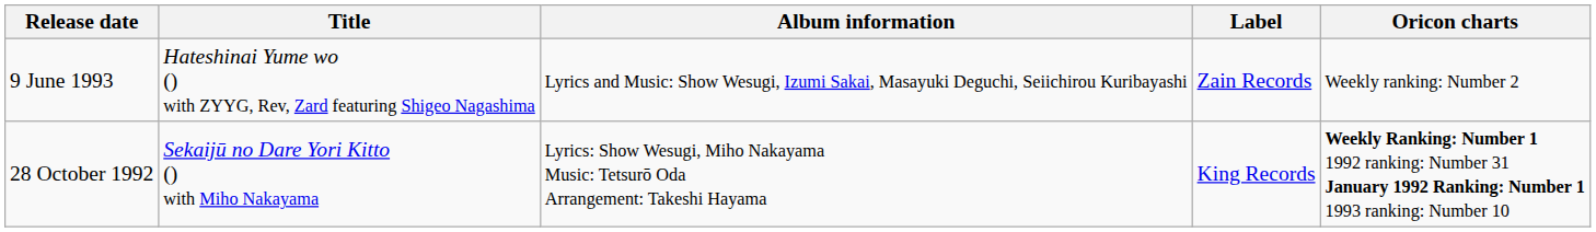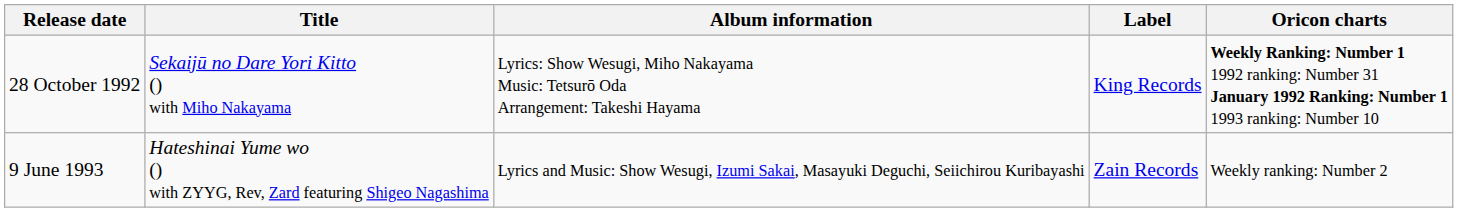rows swapped: 28 October 1992 <-> 9 June 1993
